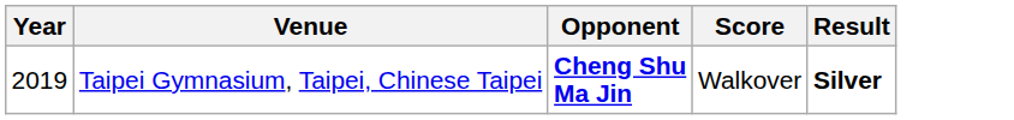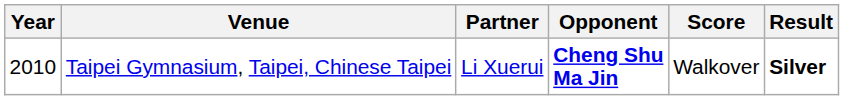+ column: Partner | Li Xuerui
Taipei Gymnasium, Taipei, Chinese Taipei | Year: 2019 -> 2010
